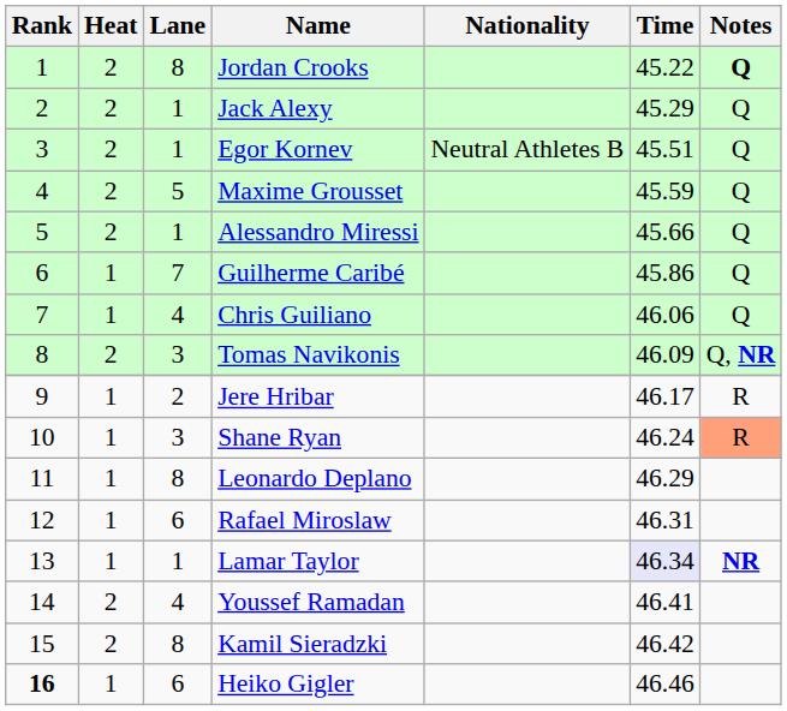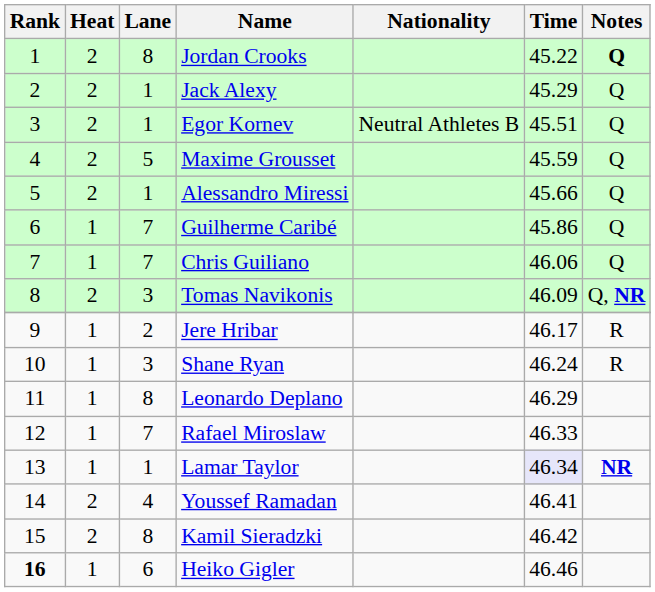Chris Guiliano | Lane: 4 -> 7
Shane Ryan | Notes: lightsalmon background -> no background
Rafael Miroslaw | Lane: 6 -> 7
Rafael Miroslaw | Time: 46.31 -> 46.33
